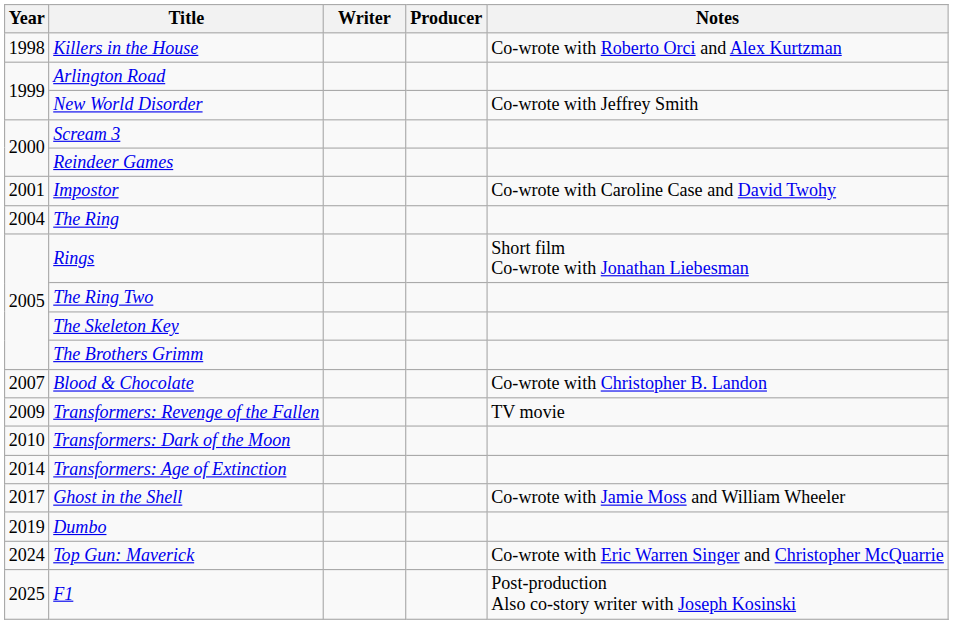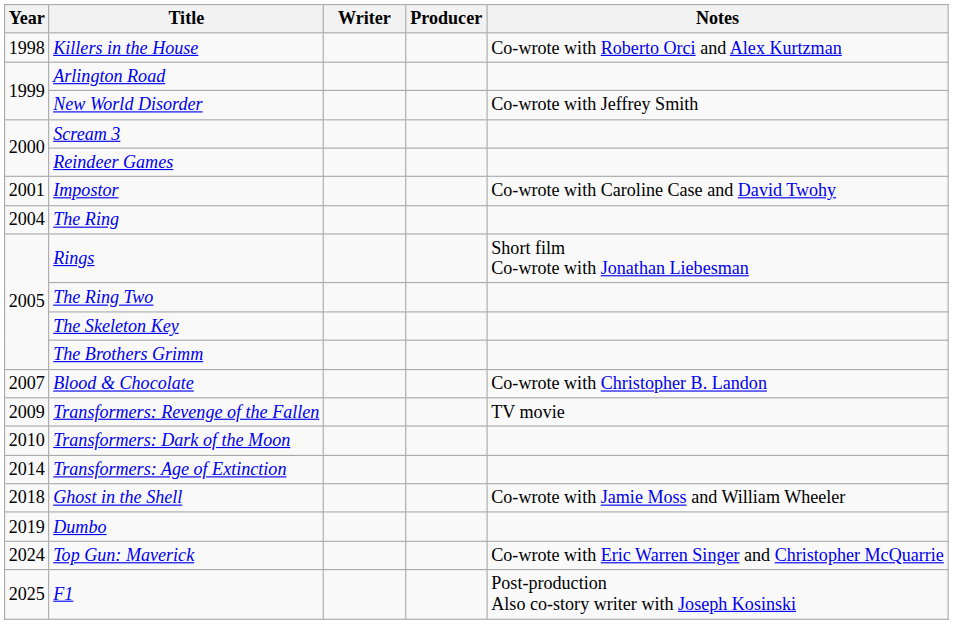Ghost in the Shell | Year: 2017 -> 2018
